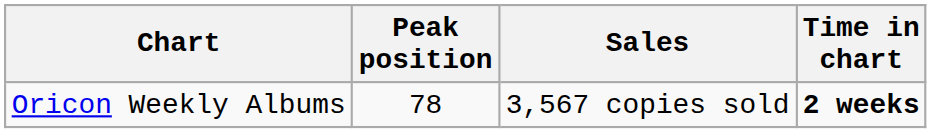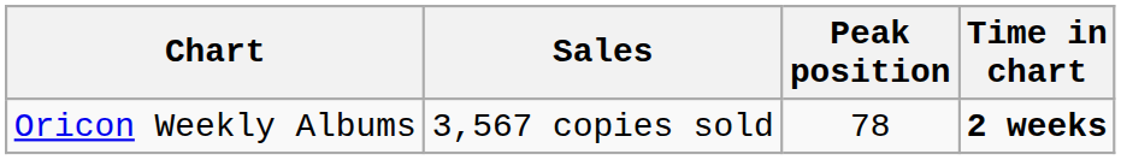columns swapped: Peak position <-> Sales
